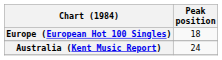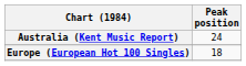rows swapped: Australia (Kent Music Report) <-> Europe (European Hot 100 Singles)
